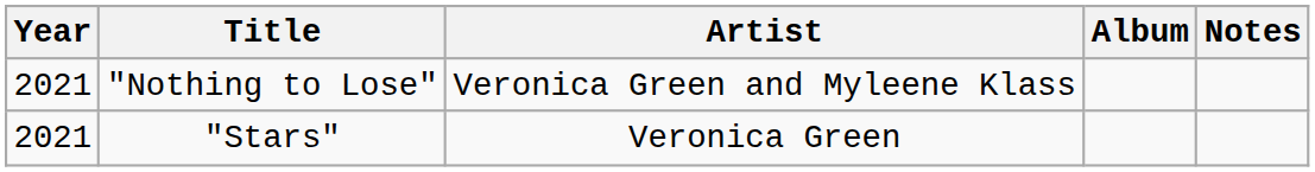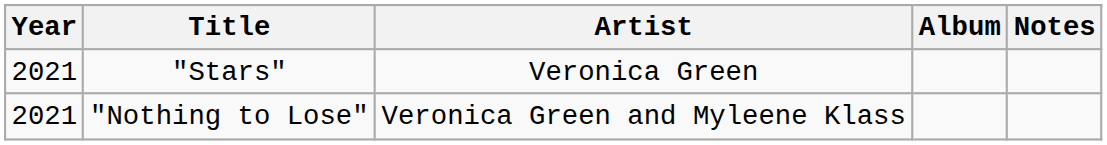rows swapped: "Stars" <-> "Nothing to Lose"
